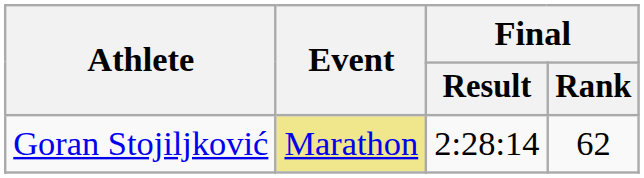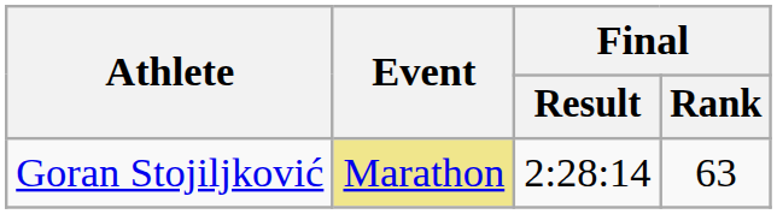Goran Stojiljković | Final / Rank: 62 -> 63
